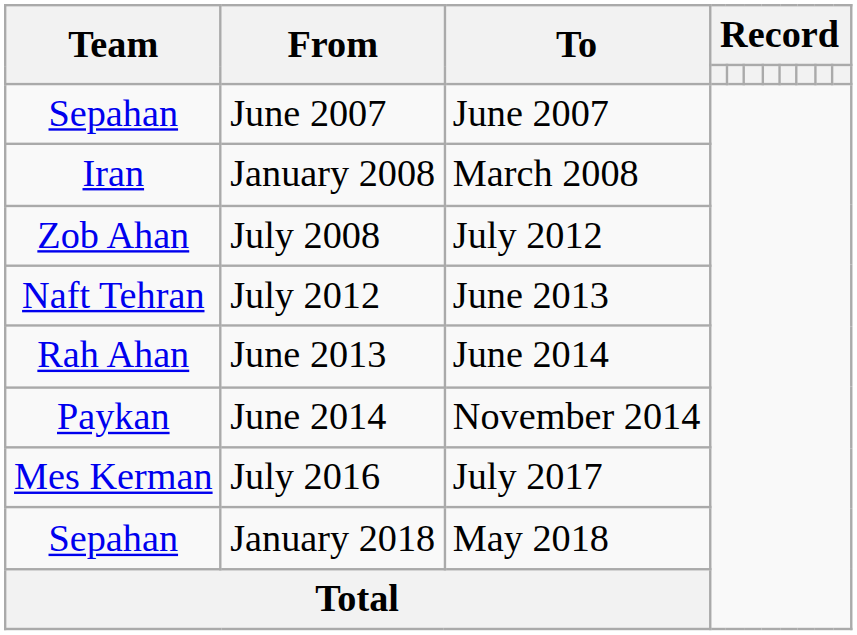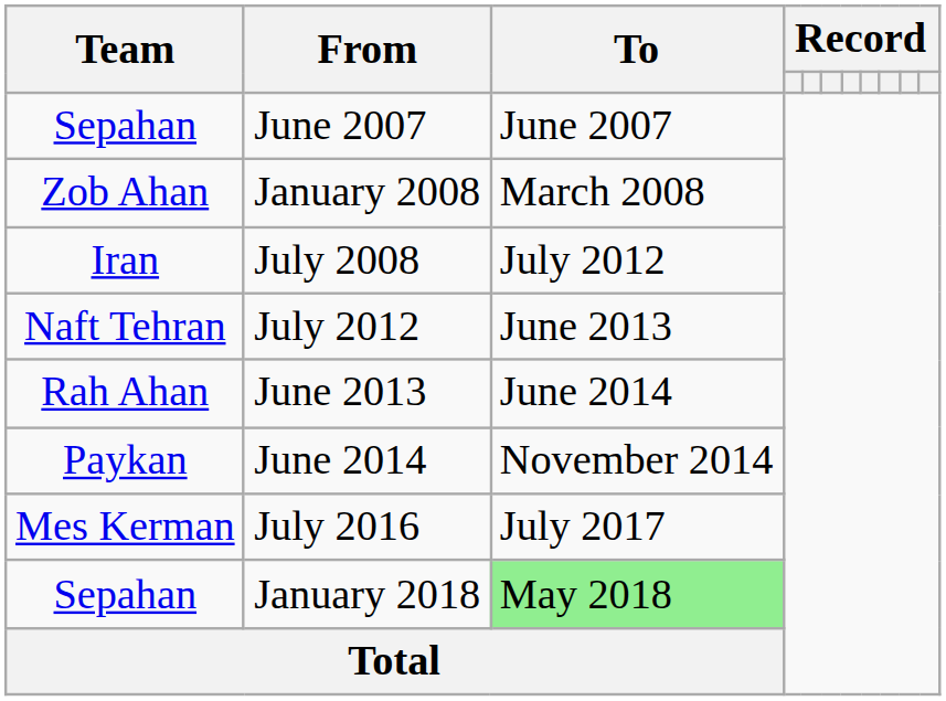January 2008 | Team: Iran -> Zob Ahan
July 2008 | Team: Zob Ahan -> Iran
January 2018 | To: no background -> lightgreen background
